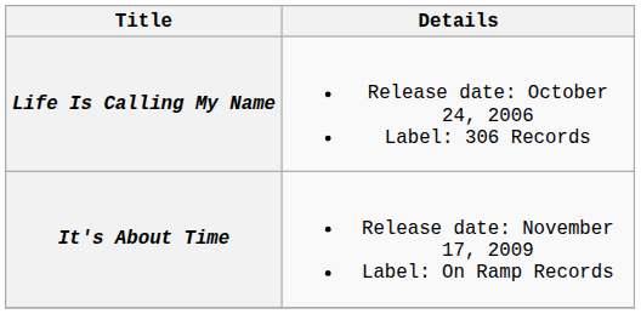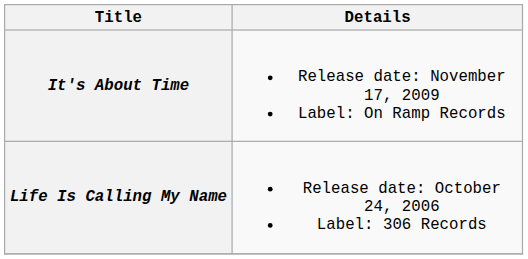rows swapped: Life Is Calling My Name <-> It's About Time
